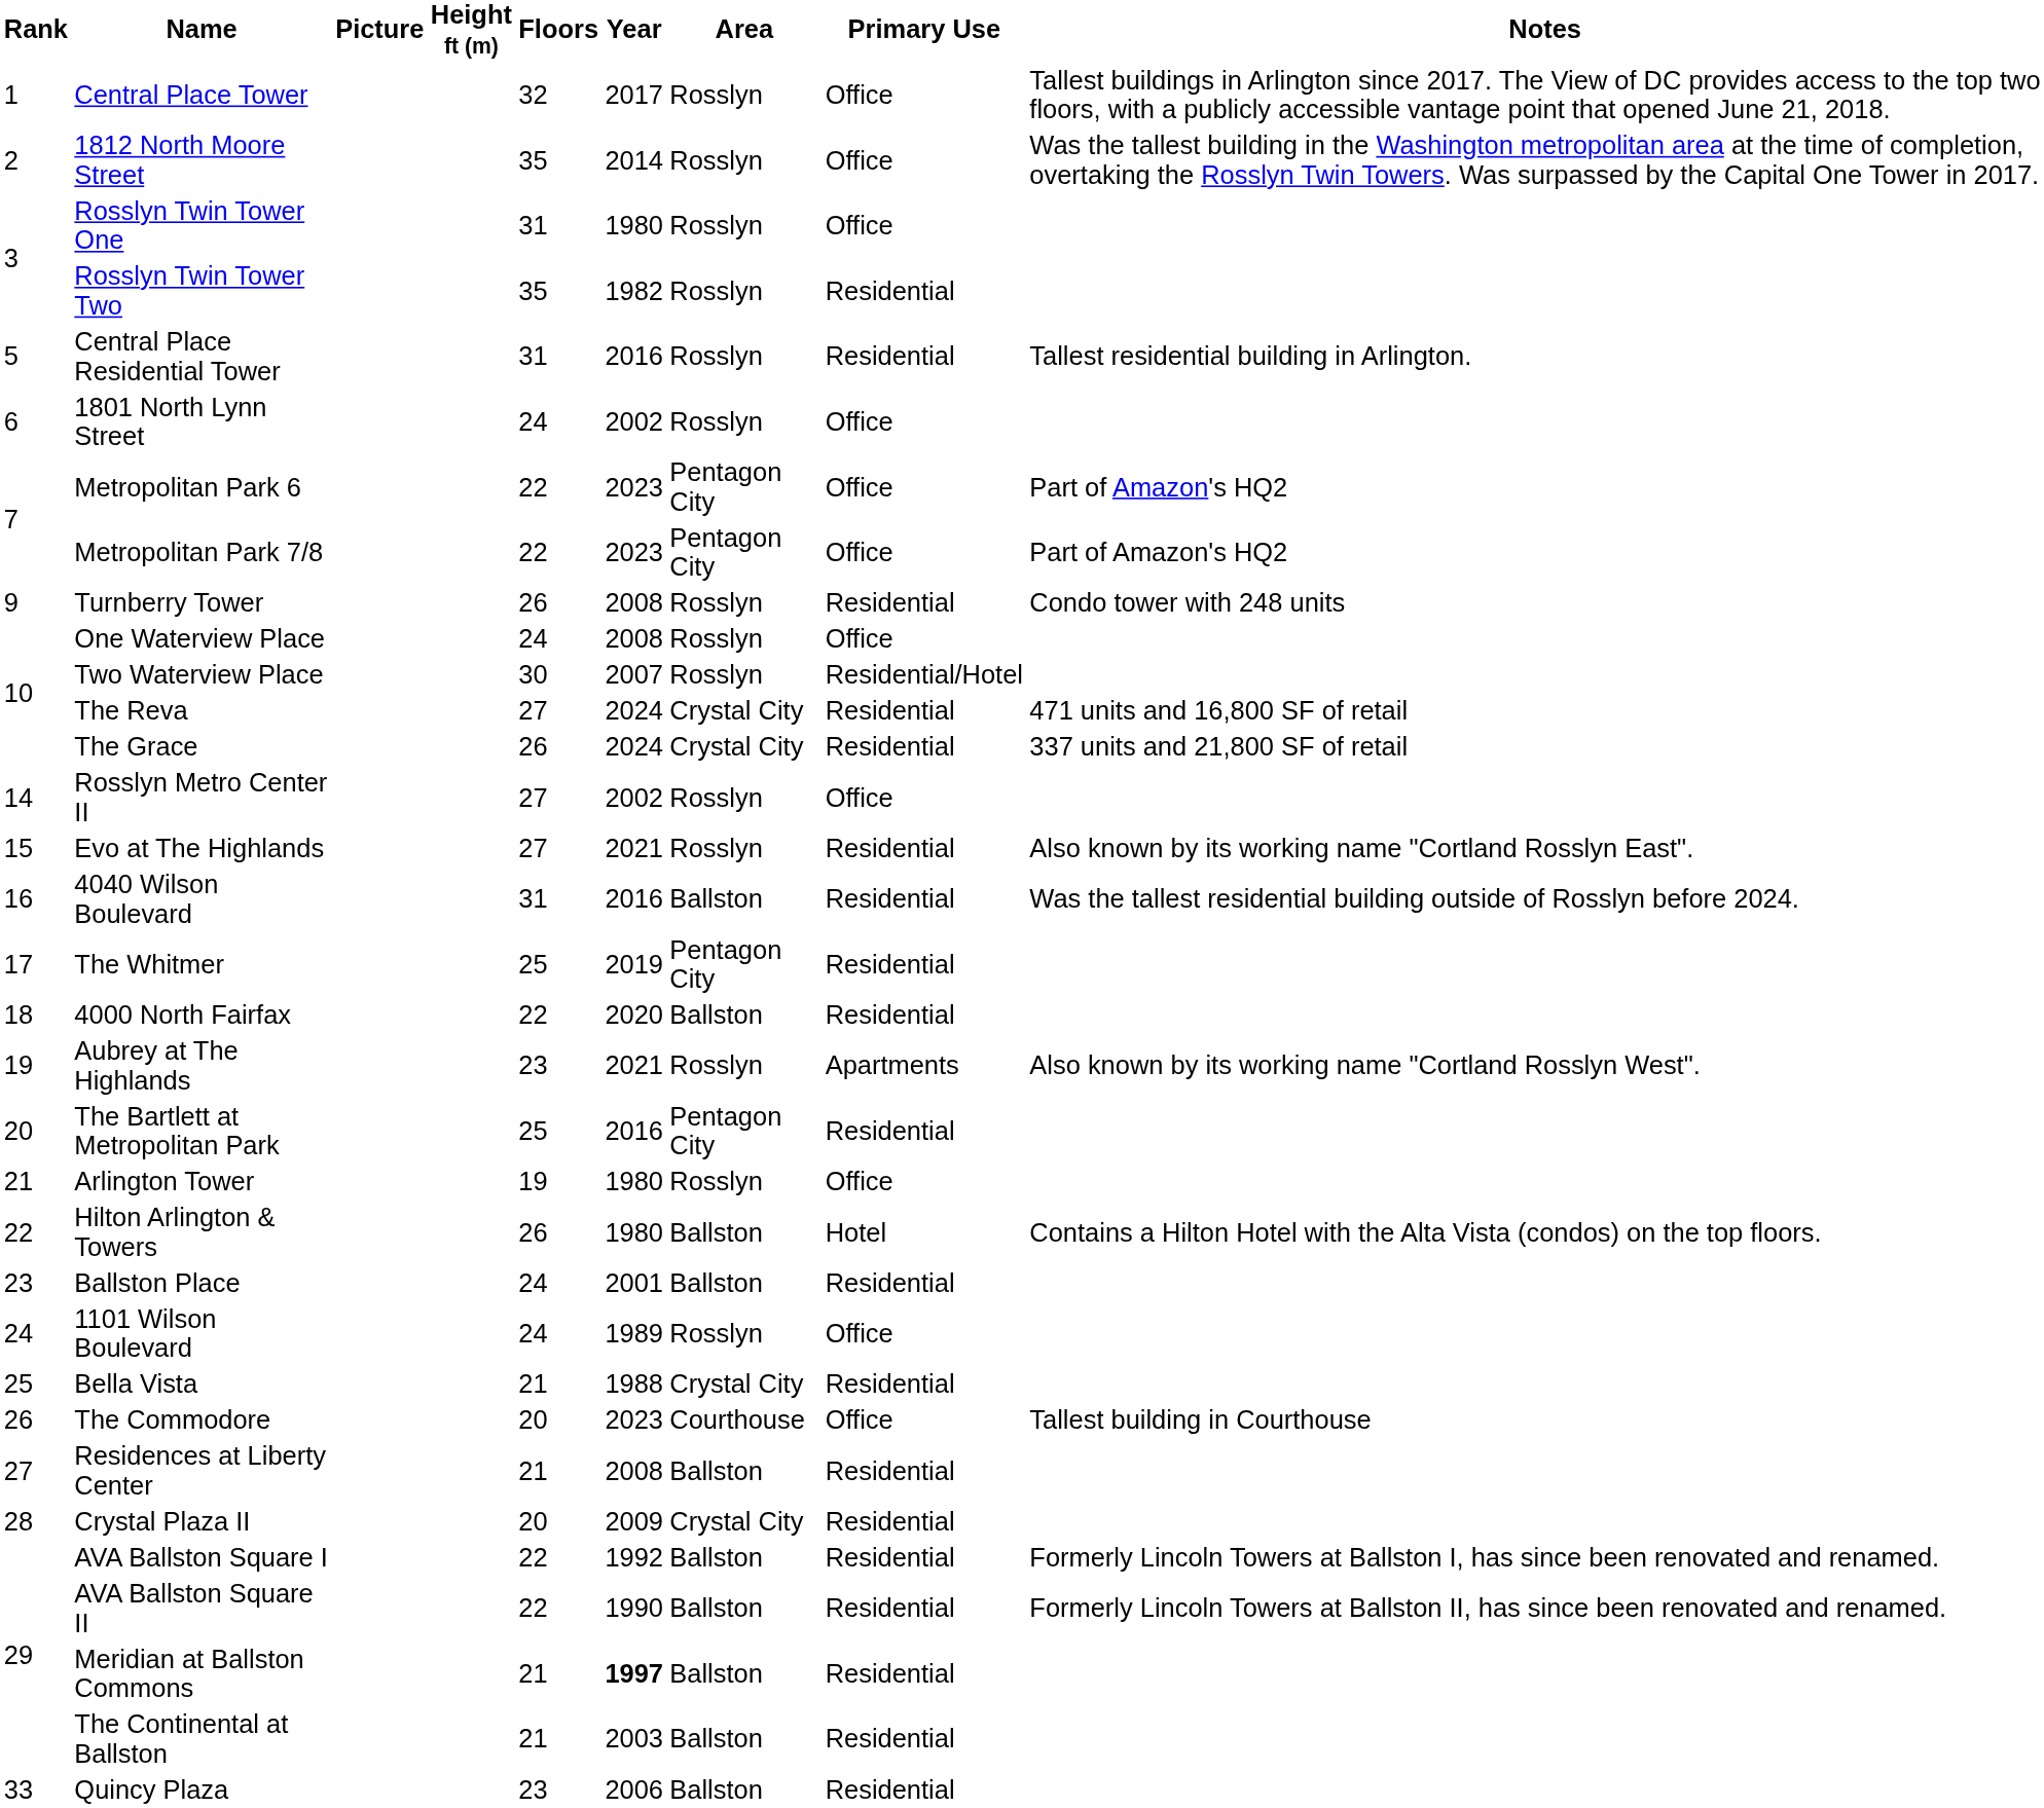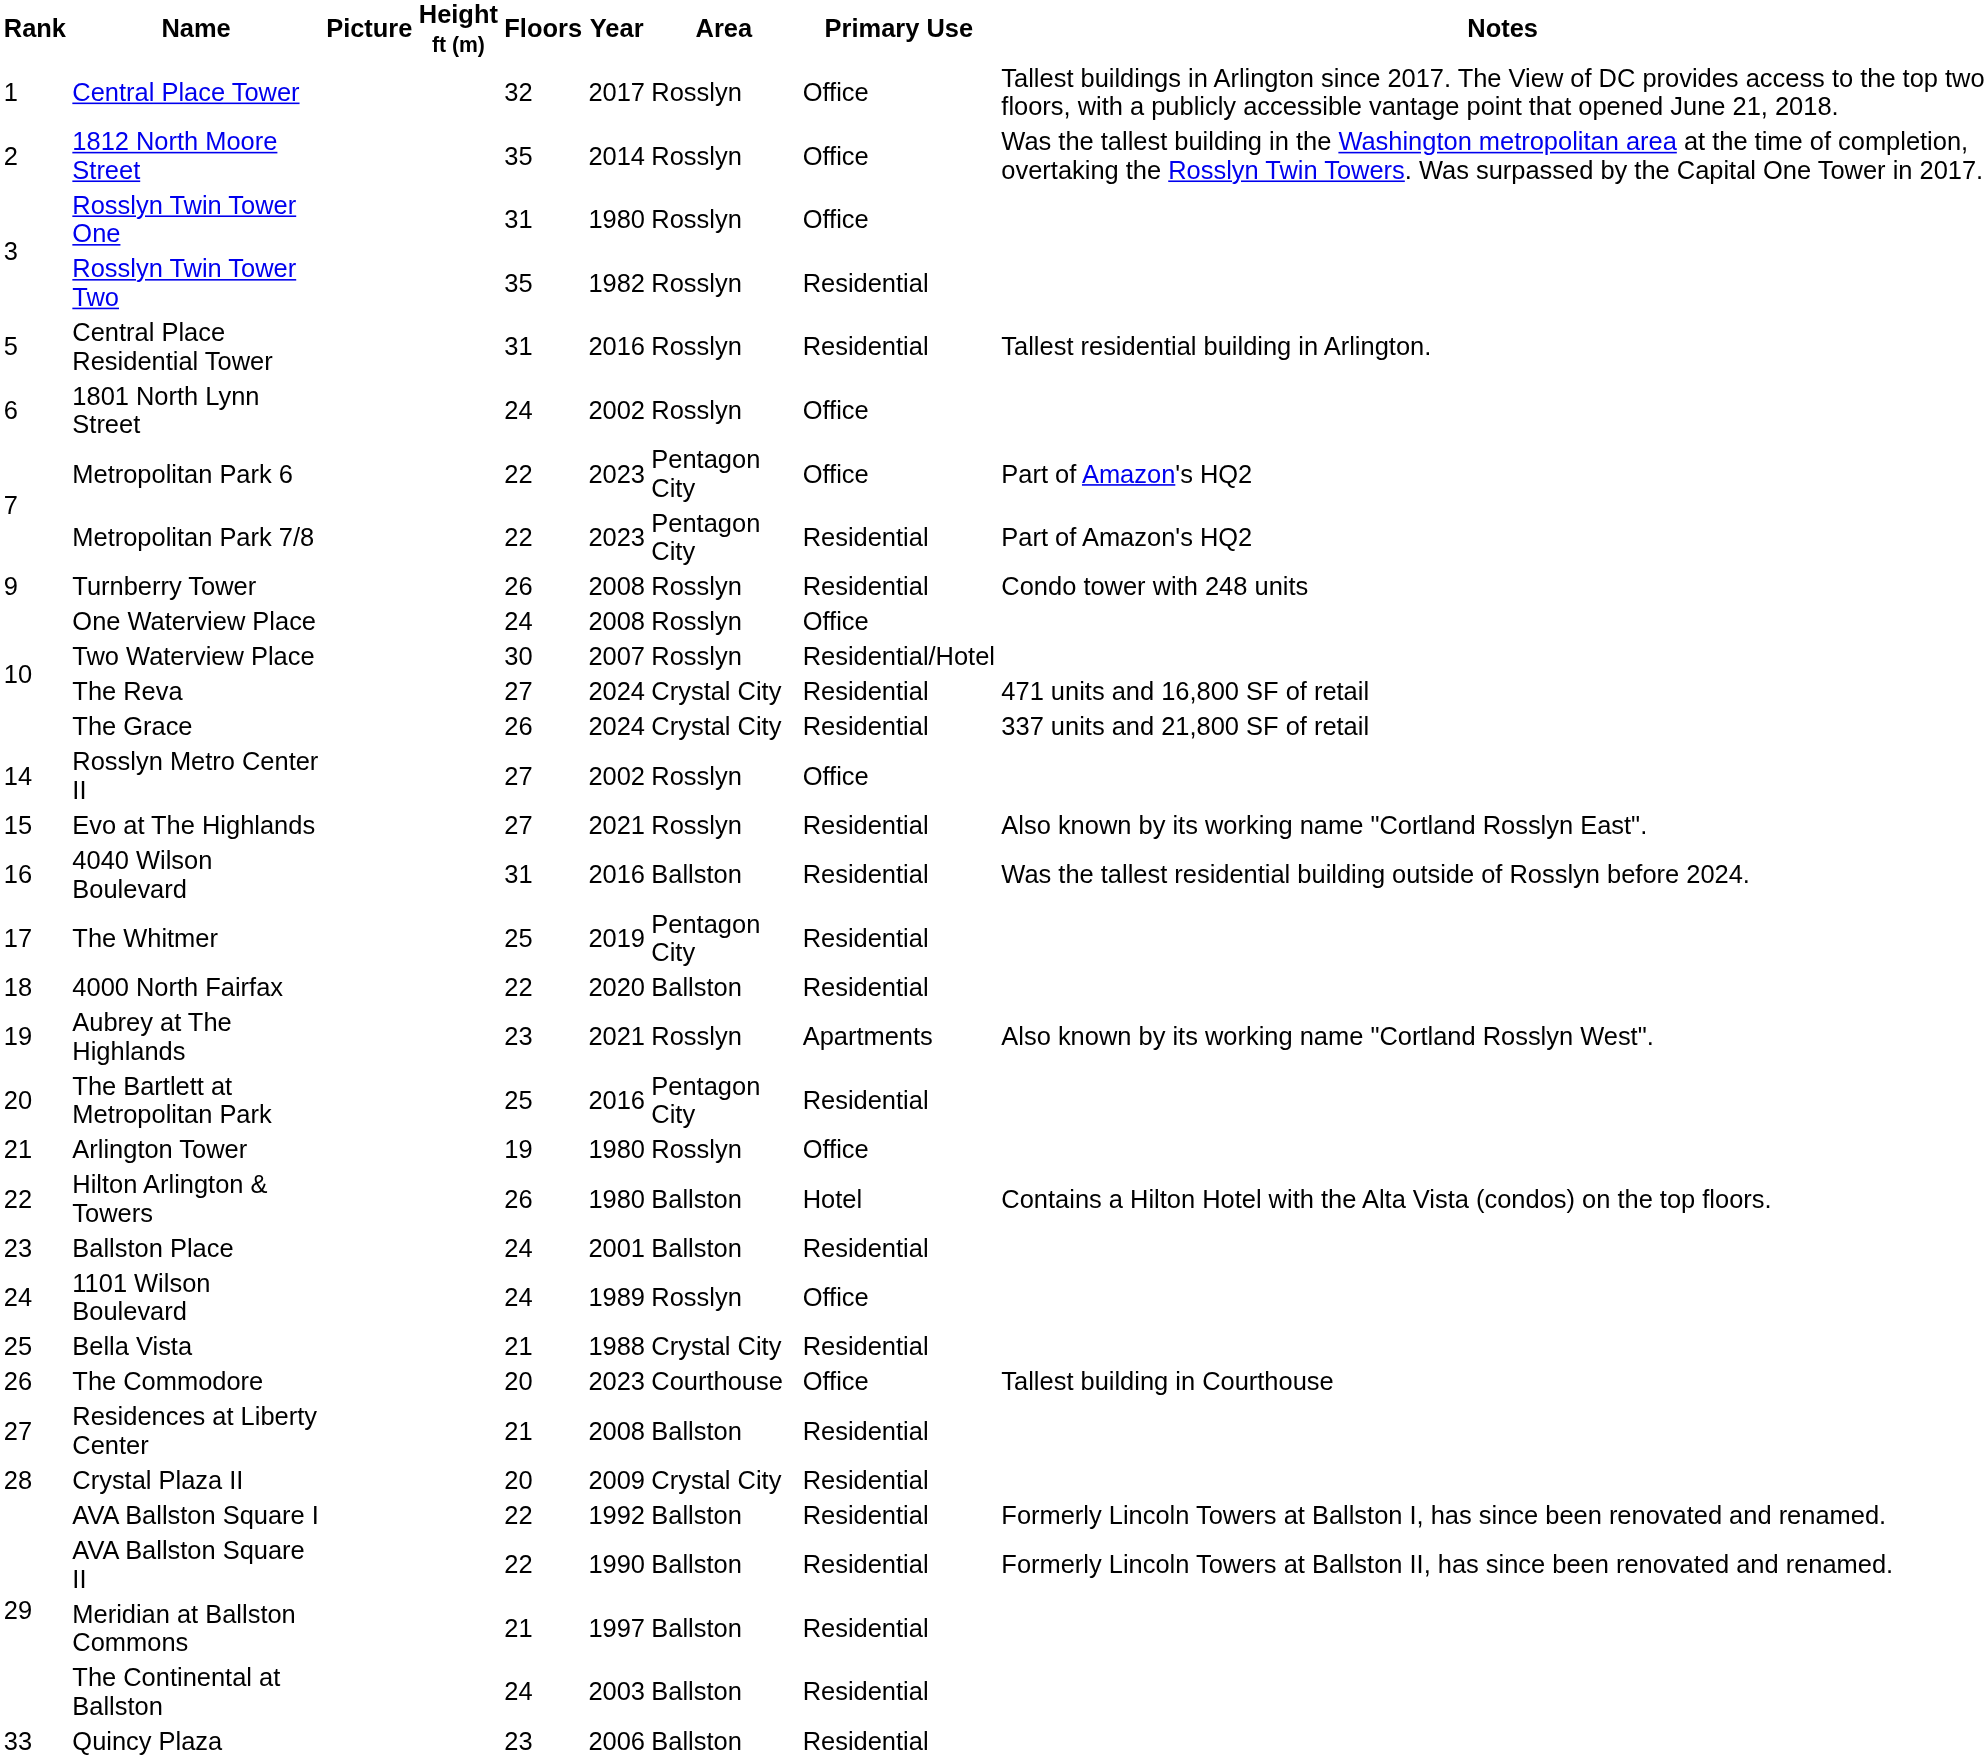Metropolitan Park 7/8 | Primary Use: Office -> Residential
Meridian at Ballston Commons | Year: bold -> normal
The Continental at Ballston | Floors: 21 -> 24
